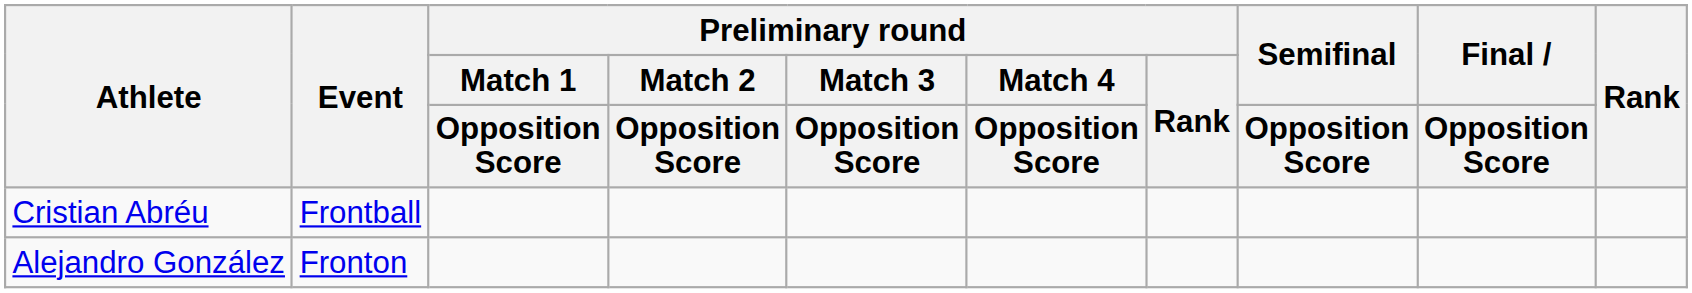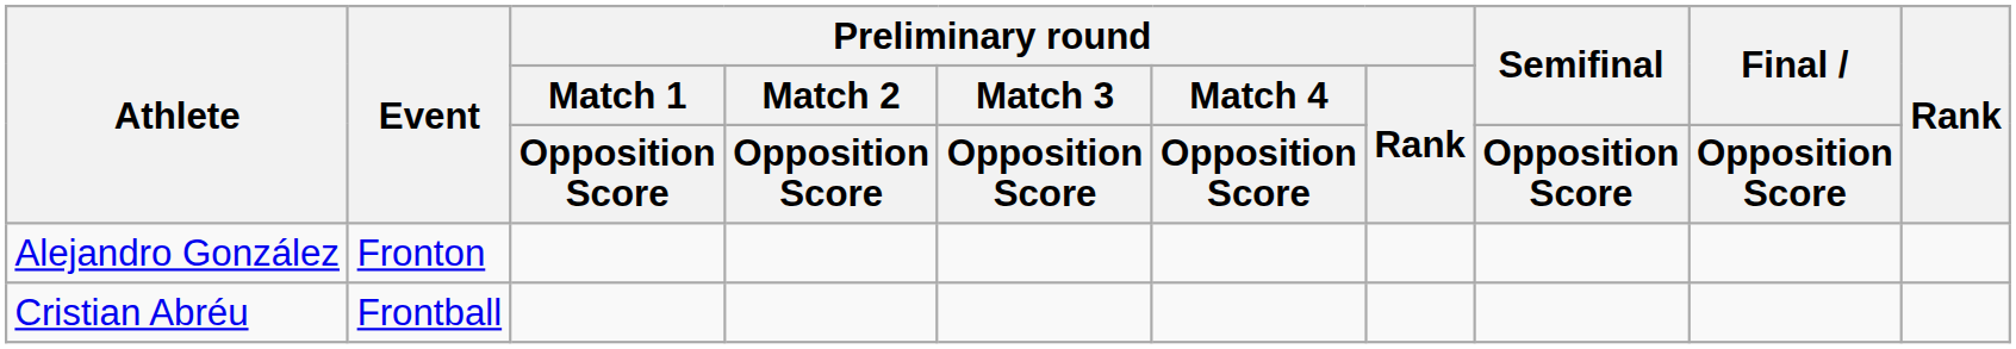rows swapped: Alejandro González <-> Cristian Abréu
